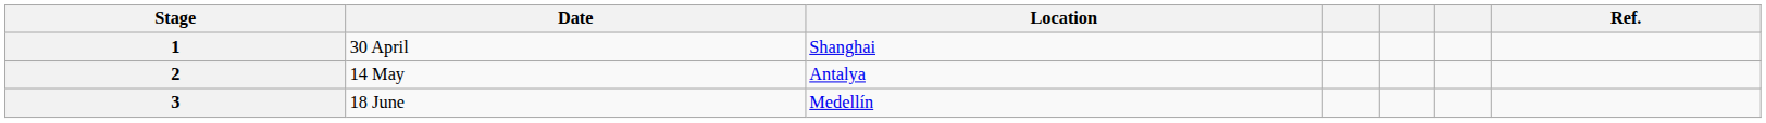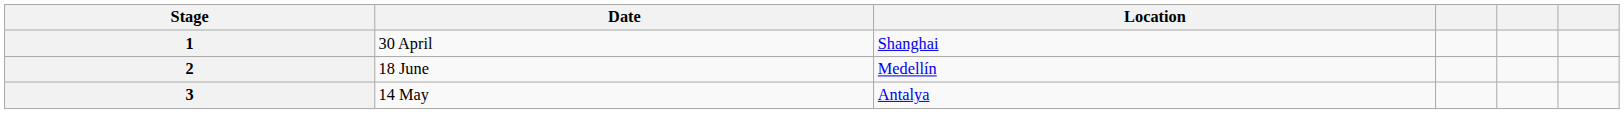- column: Ref.
2 | Date: 14 May -> 18 June
2 | Location: Antalya -> Medellín
3 | Date: 18 June -> 14 May
3 | Location: Medellín -> Antalya
